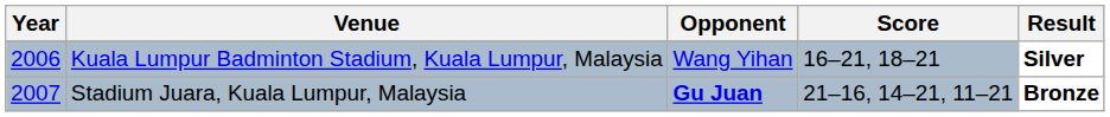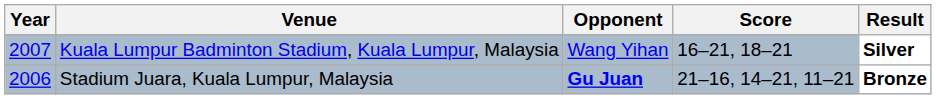Kuala Lumpur Badminton Stadium, Kuala Lumpur, Malaysia | Year: 2006 -> 2007
Stadium Juara, Kuala Lumpur, Malaysia | Year: 2007 -> 2006
